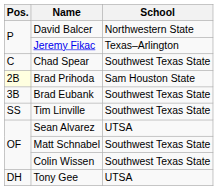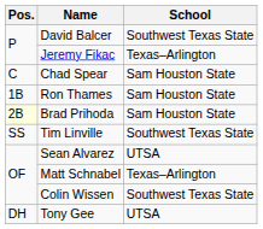David Balcer | School: Northwestern State -> Southwest Texas State
Chad Spear | School: Southwest Texas State -> Sam Houston State
+ row: 1B | Ron Thames | Sam Houston State
- row: 3B | Brad Eubank | Southwest Texas State
Matt Schnabel | School: Southwest Texas State -> Texas–Arlington
